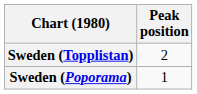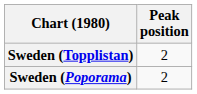Sweden (Poporama) | Peak position: 1 -> 2
